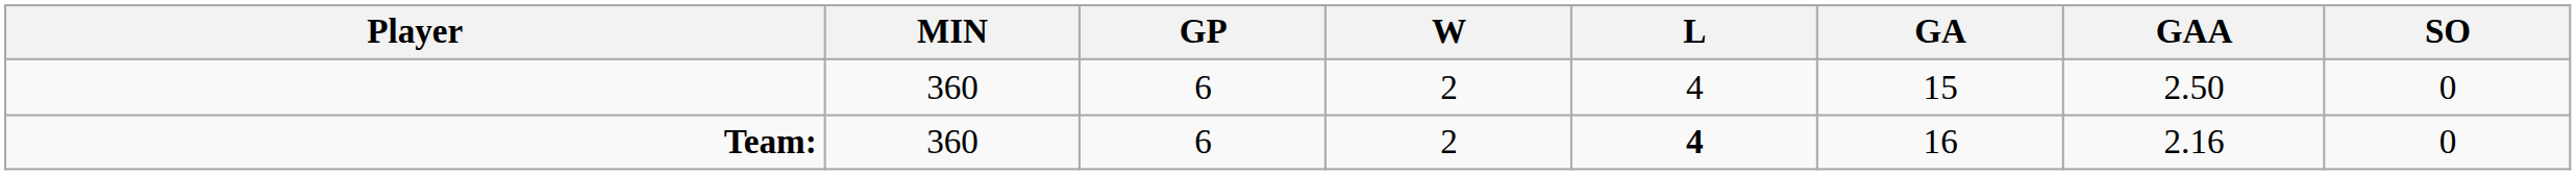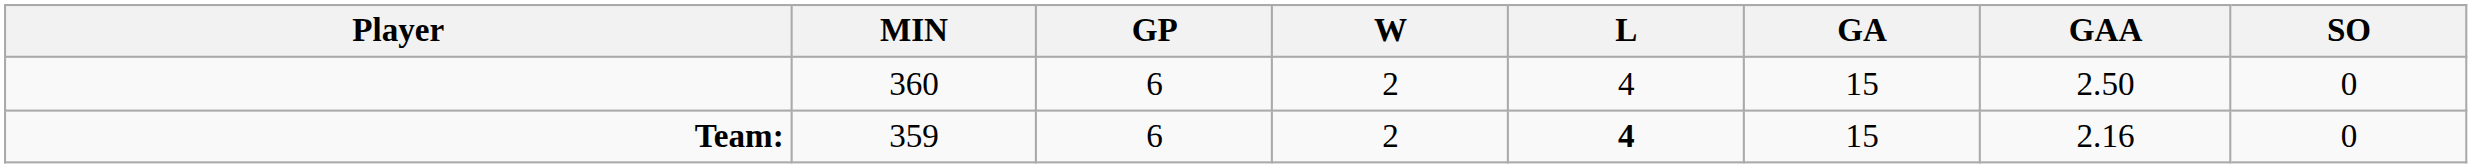Team: | MIN: 360 -> 359
Team: | GA: 16 -> 15
